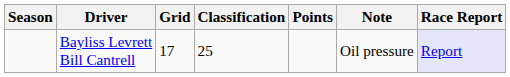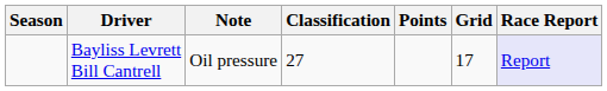columns swapped: Grid <-> Note
Bayliss Levrett Bill Cantrell | Classification: 25 -> 27
